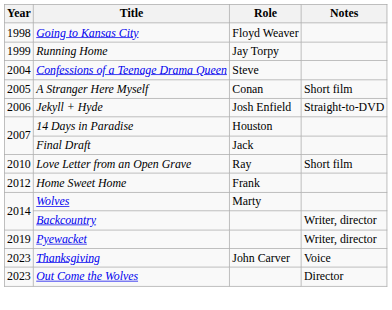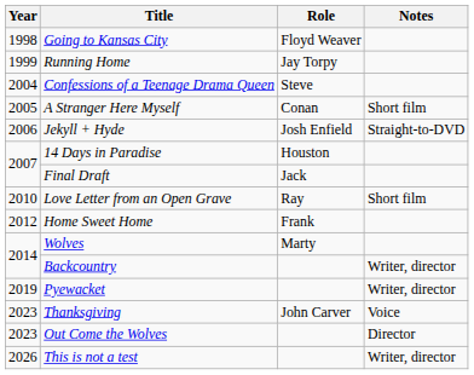+ row: 2026 | This is not a test | Writer, director
